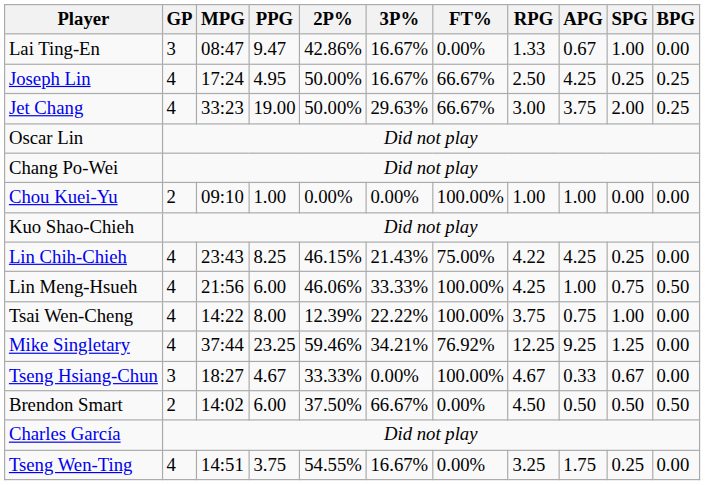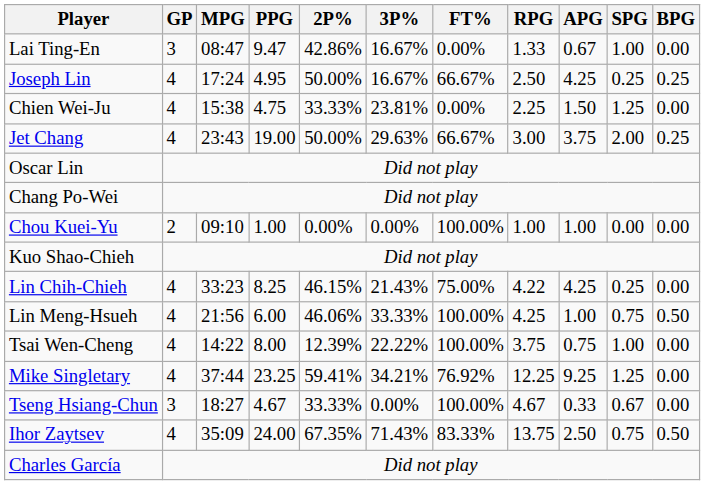+ row: Chien Wei-Ju | 4 | 15:38 | 4.75 | 33.33% | 23.81% | 0.00% | 2.25 | 1.50 | 1.25 | 0.00
Jet Chang | MPG: 33:23 -> 23:43
Lin Chih-Chieh | MPG: 23:43 -> 33:23
Mike Singletary | 2P%: 59.46% -> 59.41%
- row: Brendon Smart | 2 | 14:02 | 6.00 | 37.50% | 66.67% | 0.00% | 4.50 | 0.50 | 0.50 | 0.50
+ row: Ihor Zaytsev | 4 | 35:09 | 24.00 | 67.35% | 71.43% | 83.33% | 13.75 | 2.50 | 0.75 | 0.50
- row: Tseng Wen-Ting | 4 | 14:51 | 3.75 | 54.55% | 16.67% | 0.00% | 3.25 | 1.75 | 0.25 | 0.00
